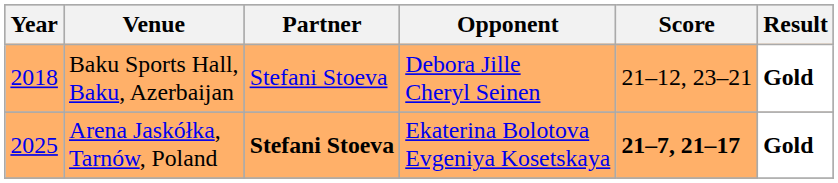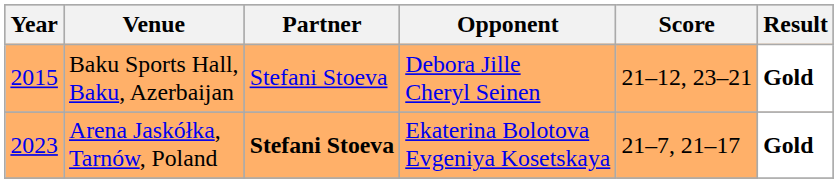Baku Sports Hall, Baku, Azerbaijan | Year: 2018 -> 2015
Arena Jaskółka, Tarnów, Poland | Year: 2025 -> 2023
Arena Jaskółka, Tarnów, Poland | Score: bold -> normal
